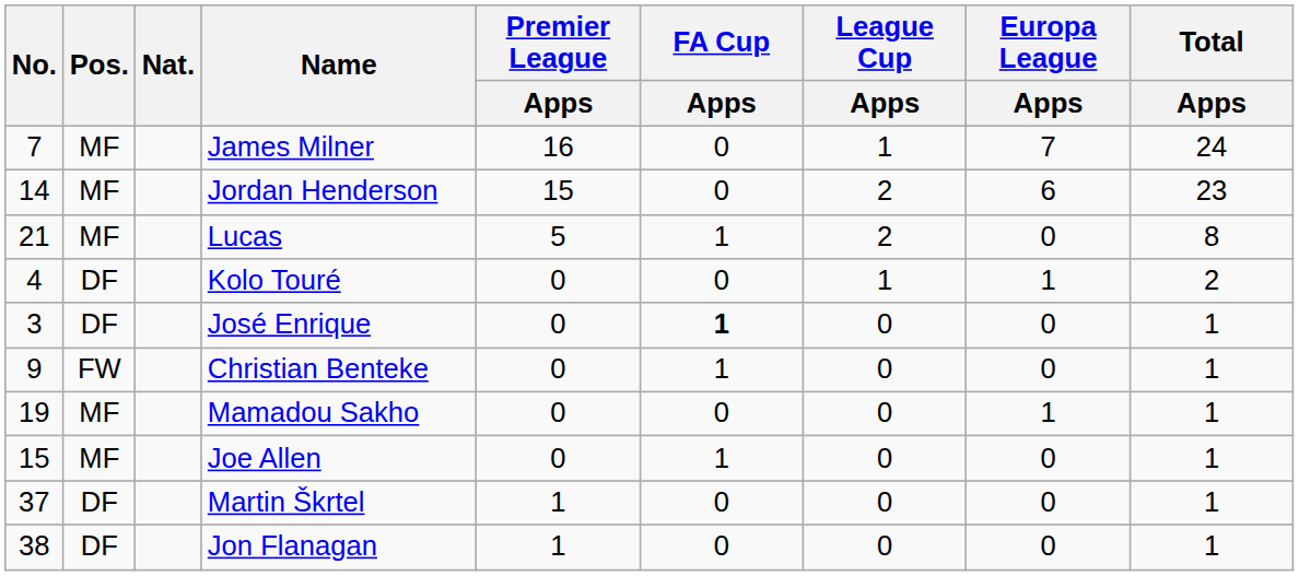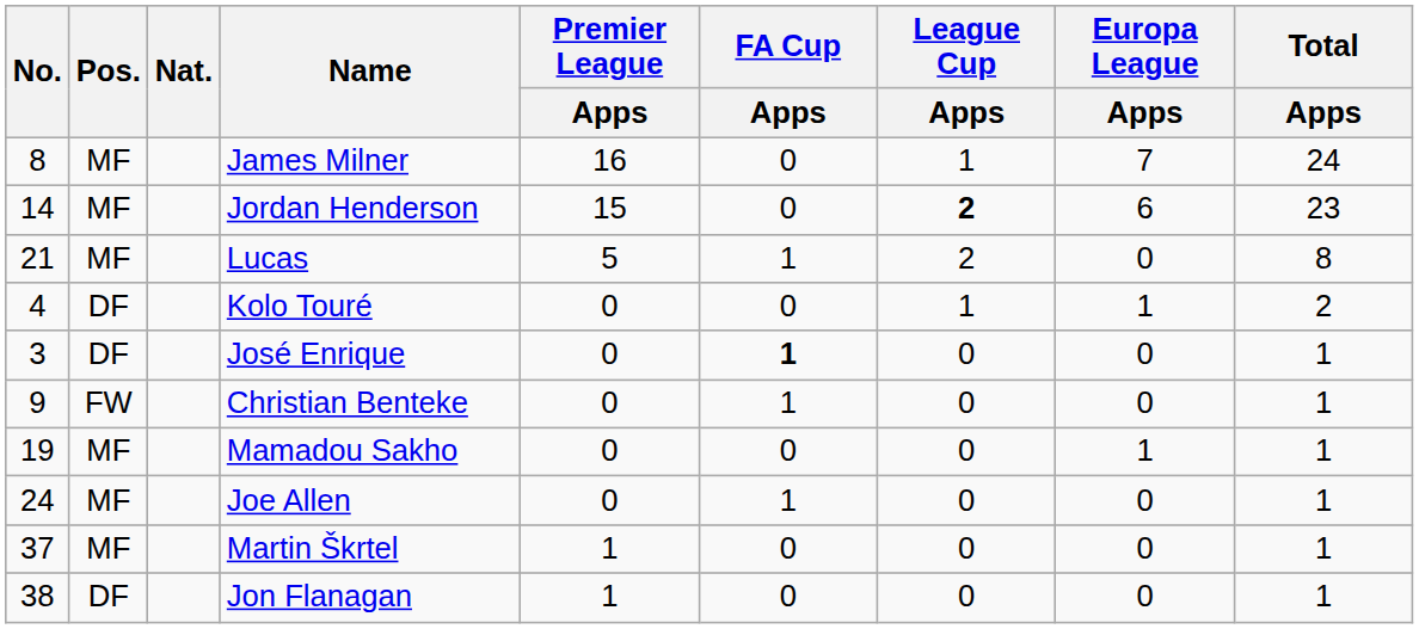James Milner | No.: 7 -> 8
Jordan Henderson | League Cup / Apps: normal -> bold
Joe Allen | No.: 15 -> 24
Martin Škrtel | Pos.: DF -> MF
